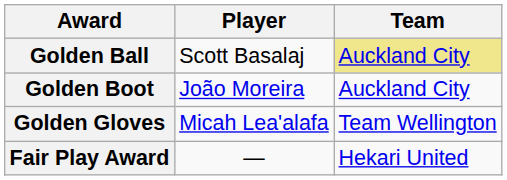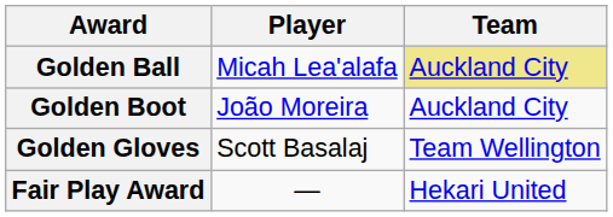Golden Ball | Player: Scott Basalaj -> Micah Lea'alafa
Golden Gloves | Player: Micah Lea'alafa -> Scott Basalaj
